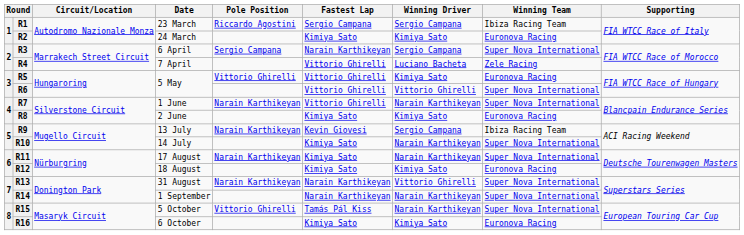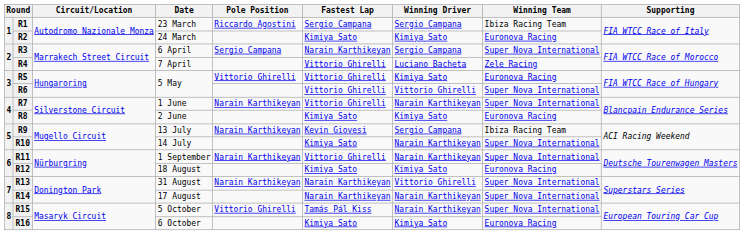R11 | Date: 17 August -> 1 September
R11 | Fastest Lap: Kimiya Sato -> Vittorio Ghirelli
R14 | Date: 1 September -> 17 August
